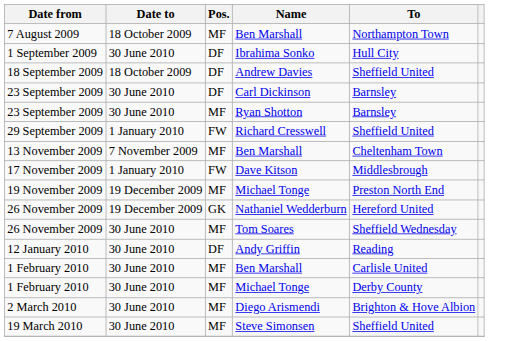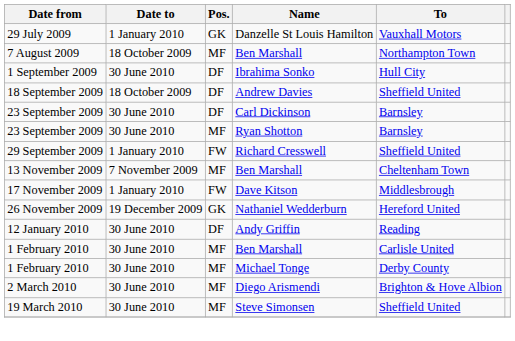+ row: 29 July 2009 | 1 January 2010 | GK | Danzelle St Louis Hamilton | Vauxhall Motors
- row: 19 November 2009 | 19 December 2009 | MF | Michael Tonge | Preston North End
- row: 26 November 2009 | 30 June 2010 | MF | Tom Soares | Sheffield Wednesday
